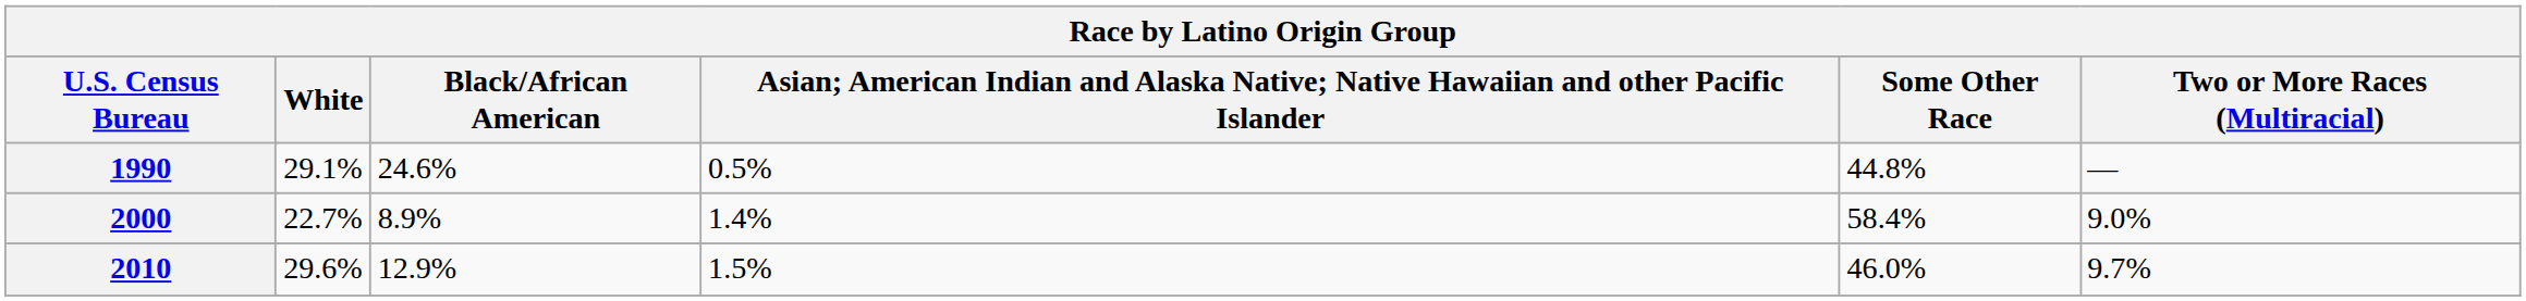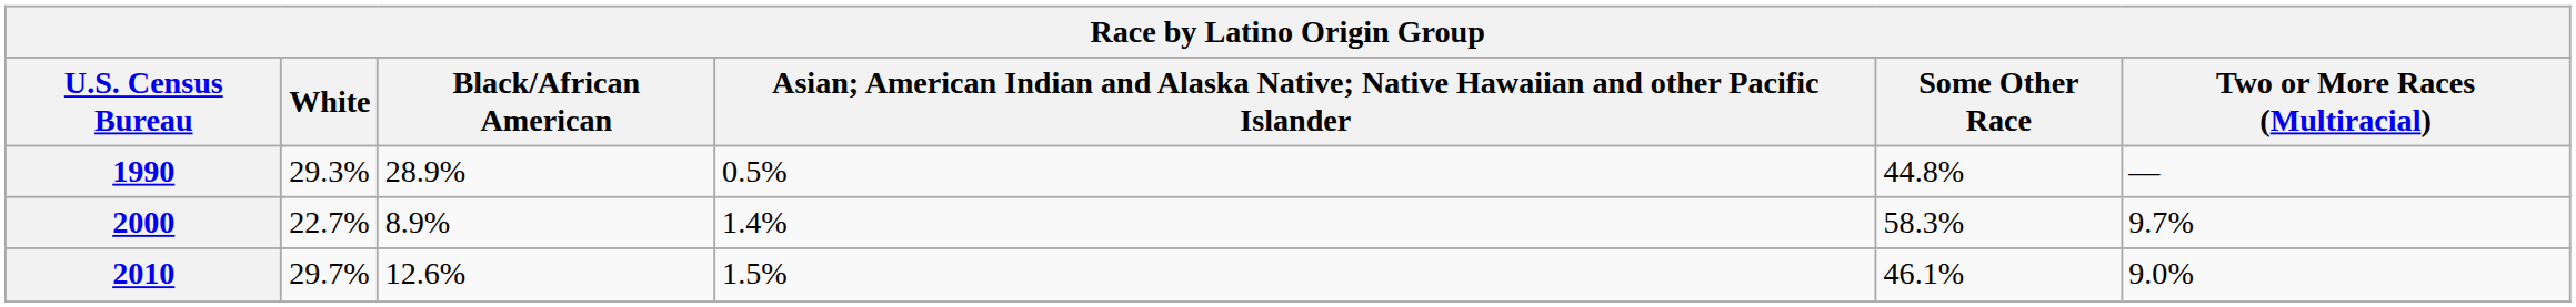1990 | White: 29.1% -> 29.3%
1990 | Black/African American: 24.6% -> 28.9%
2000 | Some Other Race: 58.4% -> 58.3%
2000 | Two or More Races (Multiracial): 9.0% -> 9.7%
2010 | White: 29.6% -> 29.7%
2010 | Black/African American: 12.9% -> 12.6%
2010 | Some Other Race: 46.0% -> 46.1%
2010 | Two or More Races (Multiracial): 9.7% -> 9.0%
